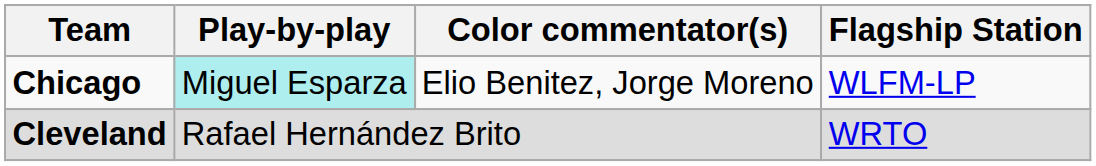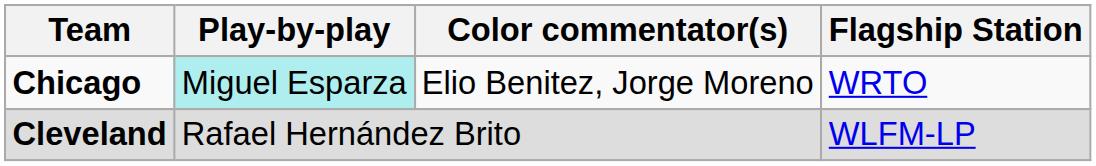Chicago | Flagship Station: WLFM-LP -> WRTO
Cleveland | Flagship Station: WRTO -> WLFM-LP
